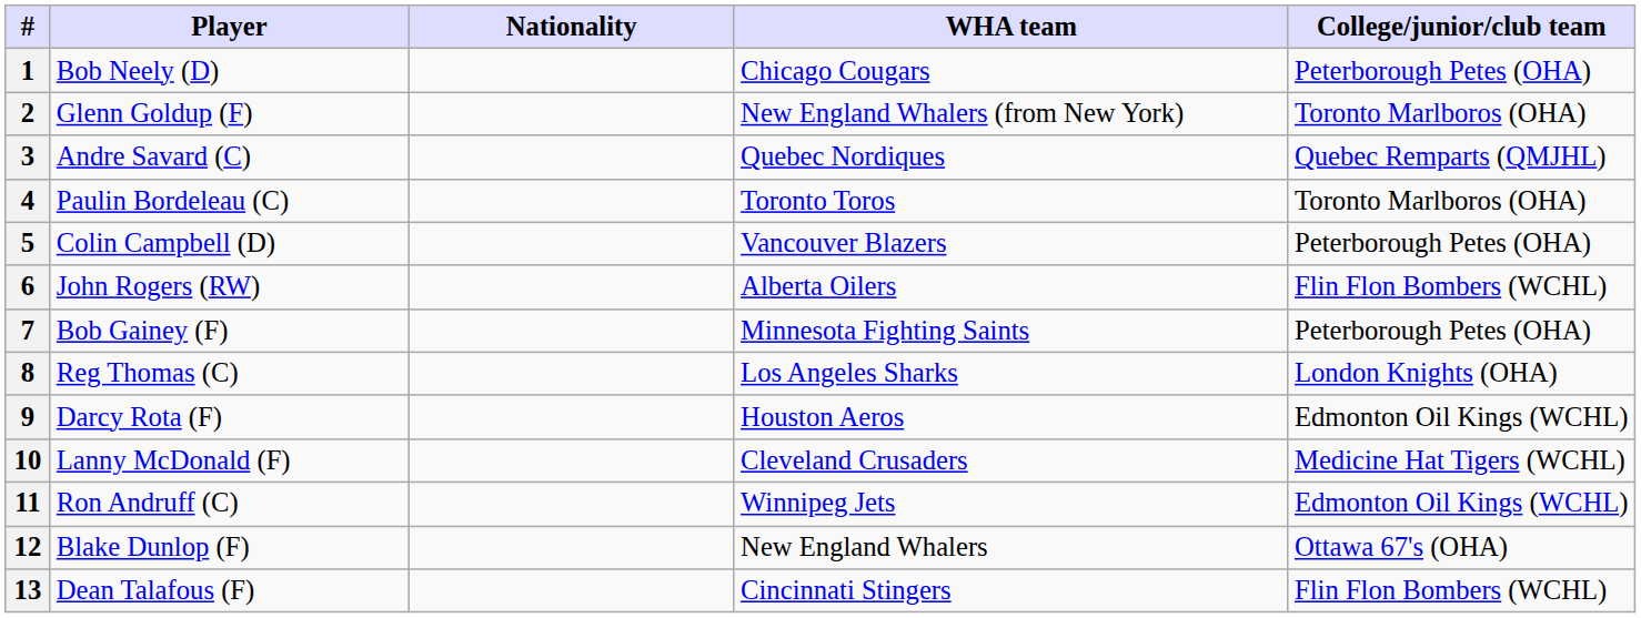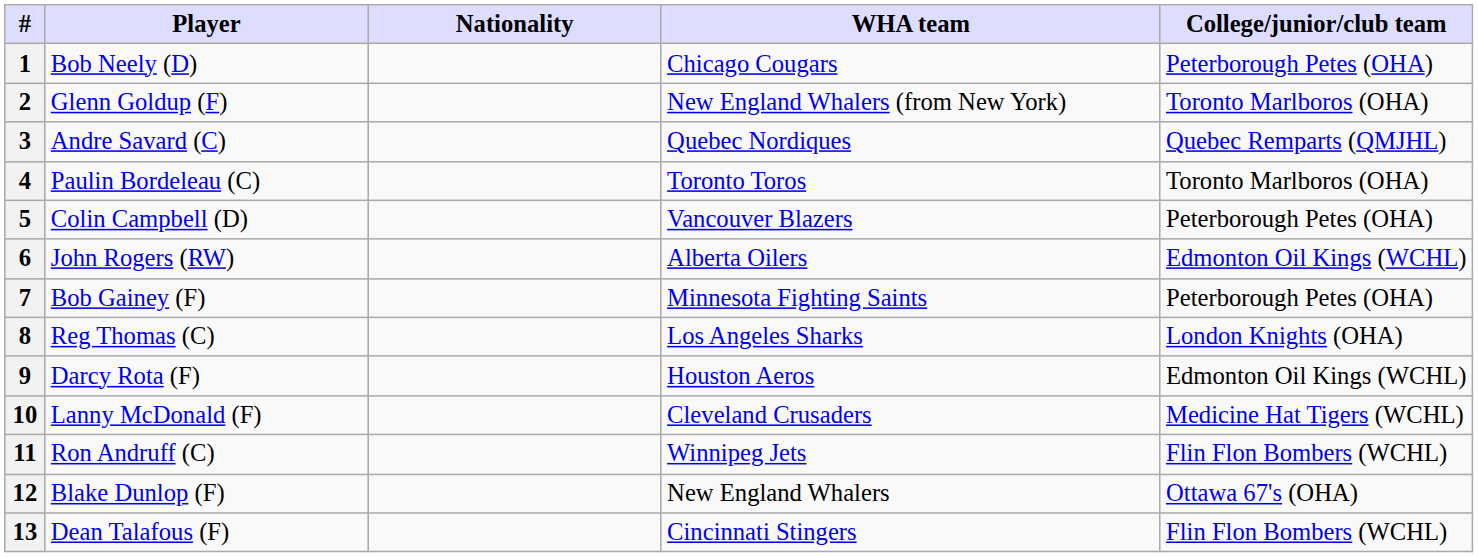6 | College/junior/club team: Flin Flon Bombers (WCHL) -> Edmonton Oil Kings (WCHL)
11 | College/junior/club team: Edmonton Oil Kings (WCHL) -> Flin Flon Bombers (WCHL)
